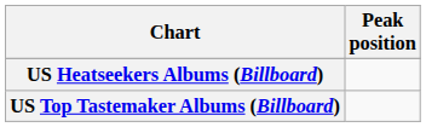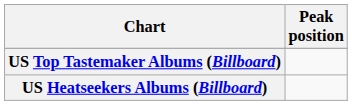rows swapped: US Heatseekers Albums (Billboard) <-> US Top Tastemaker Albums (Billboard)
